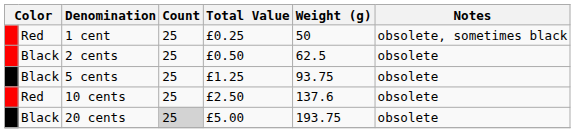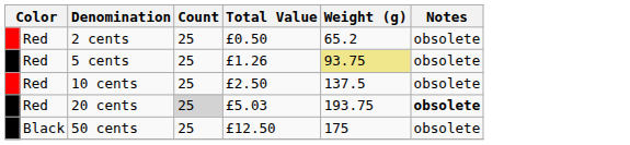- row: Red | 1 cent | 25 | £0.25 | 50 | obsolete, sometimes black
2 cents | column 2: Black -> Red
2 cents | Weight (g): 62.5 -> 65.2
5 cents | column 2: Black -> Red
5 cents | Total Value: £1.25 -> £1.26
5 cents | Weight (g): no background -> khaki background
10 cents | Weight (g): 137.6 -> 137.5
20 cents | column 2: Black -> Red
20 cents | Total Value: £5.00 -> £5.03
20 cents | Notes: normal -> bold
+ row: Black | 50 cents | 25 | £12.50 | 175 | obsolete
